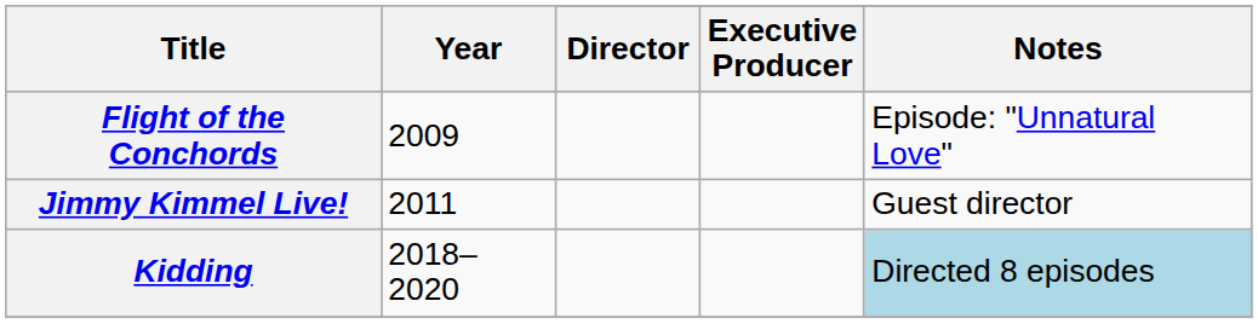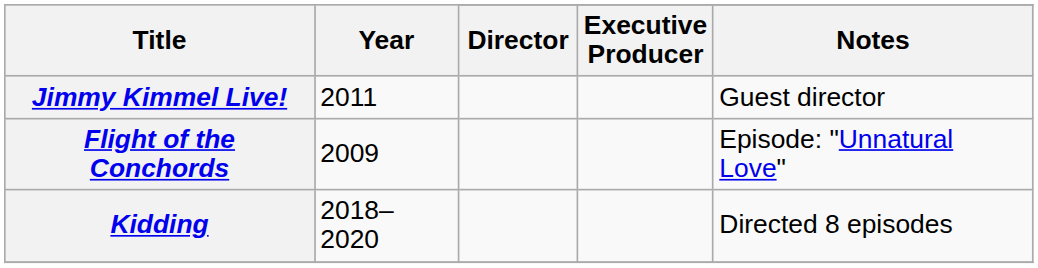rows swapped: Flight of the Conchords <-> Jimmy Kimmel Live!
Kidding | Notes: lightblue background -> no background
